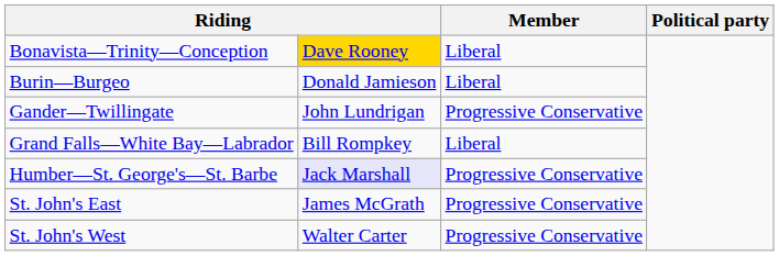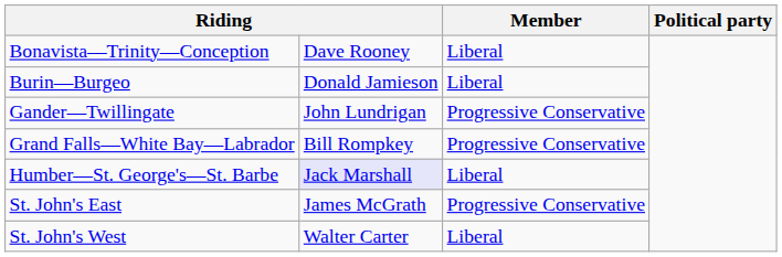Bonavista—Trinity—Conception | column 2: gold background -> no background
Grand Falls—White Bay—Labrador | Member: Liberal -> Progressive Conservative
Humber—St. George's—St. Barbe | Member: Progressive Conservative -> Liberal
St. John's West | Member: Progressive Conservative -> Liberal
